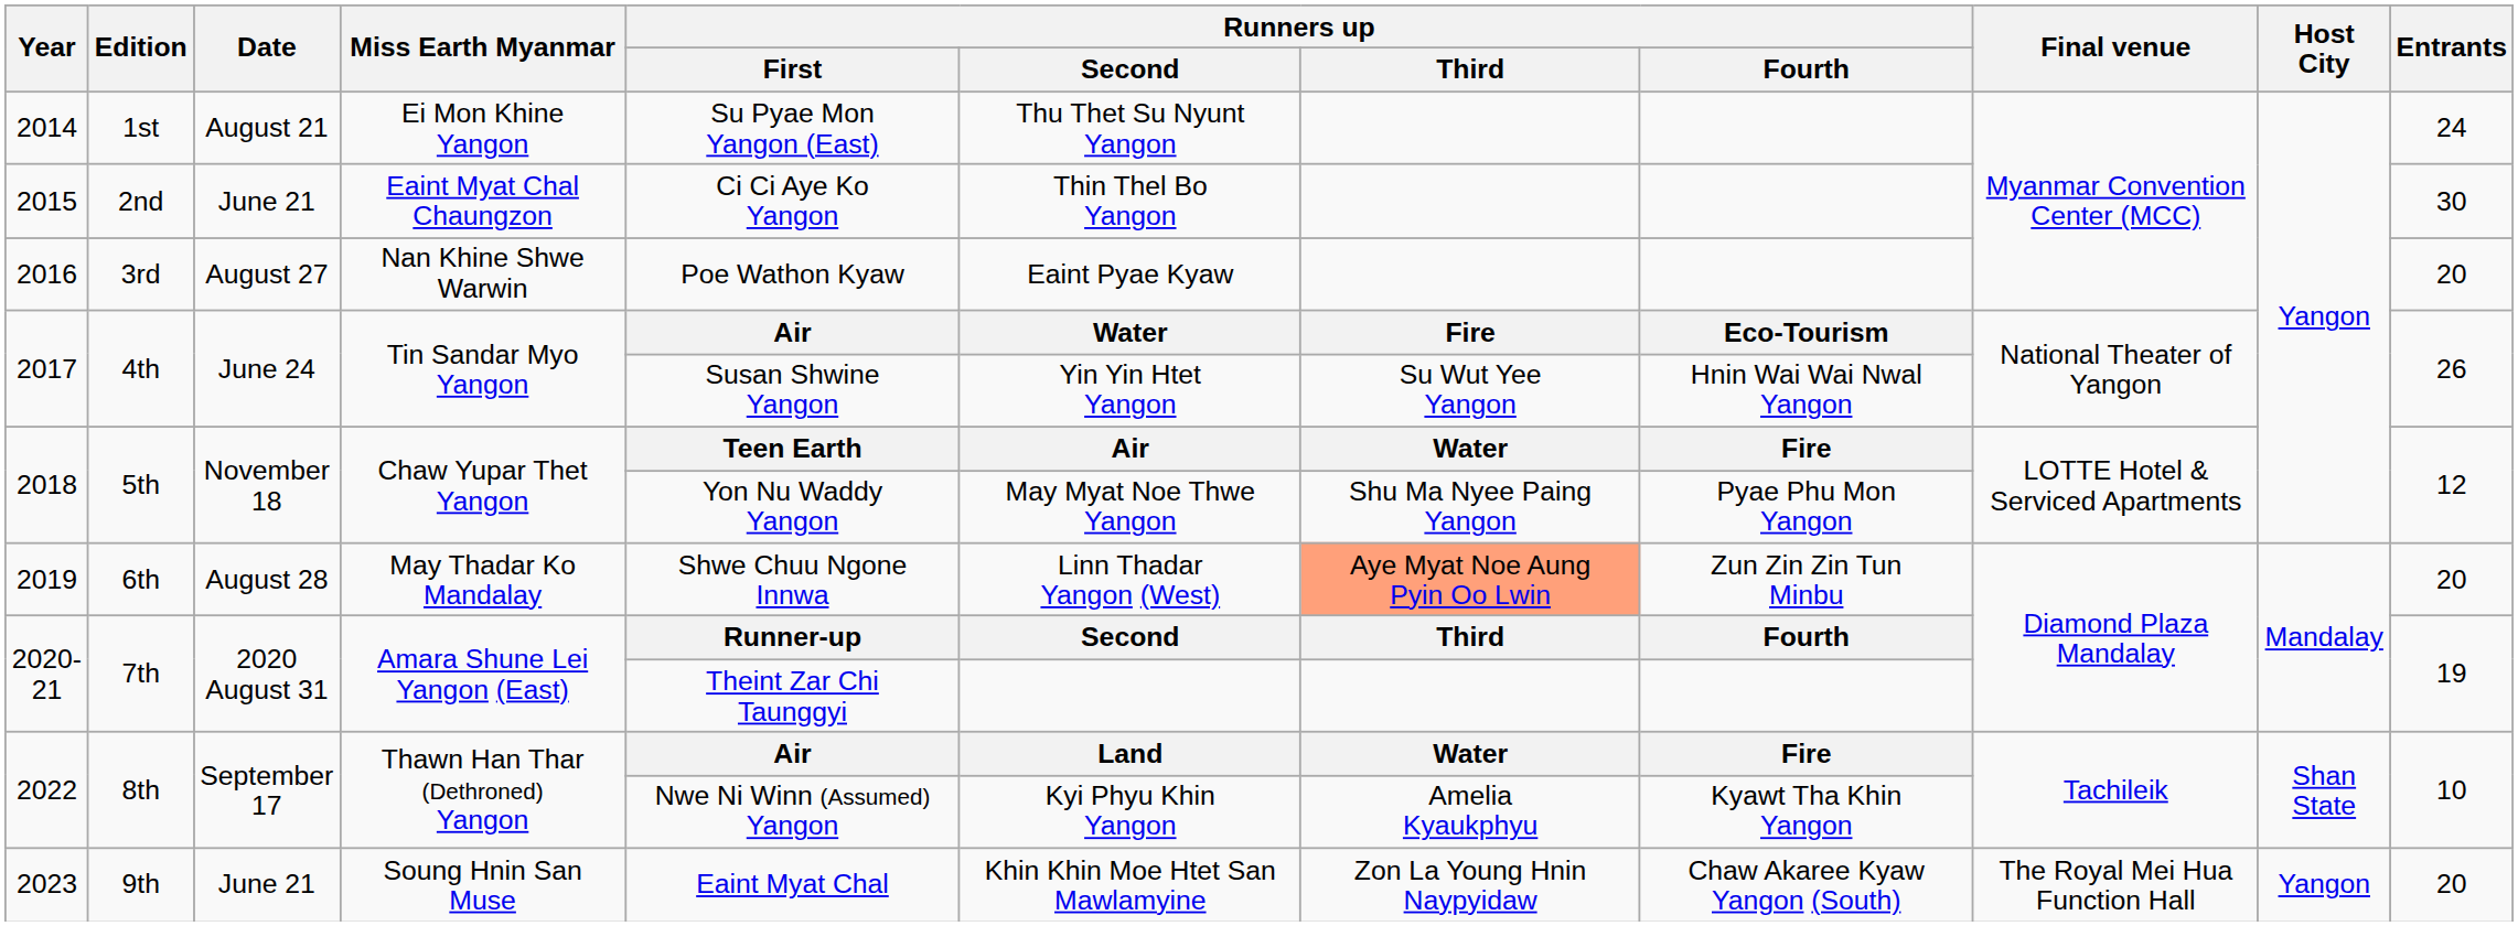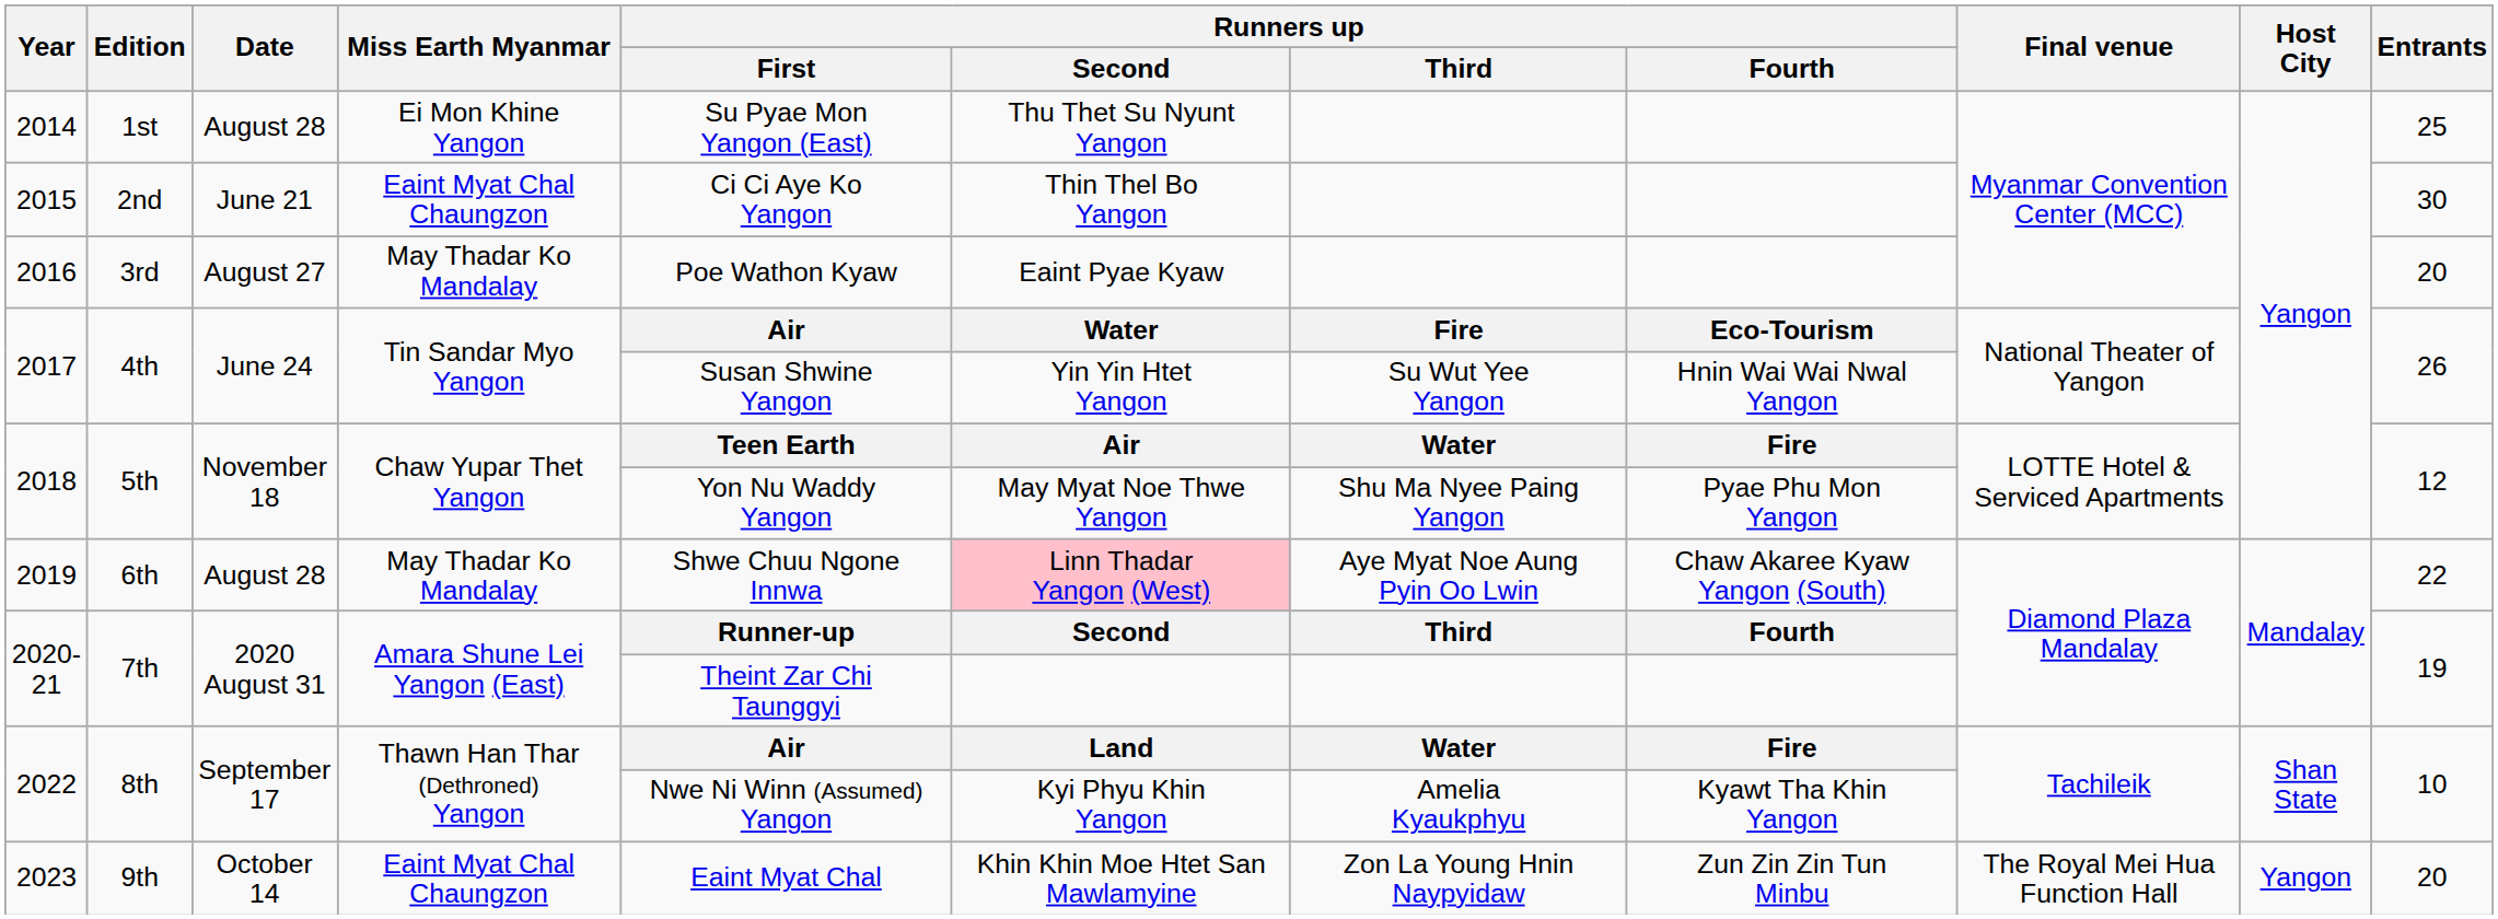2014 | Date: August 21 -> August 28
2014 | Entrants: 24 -> 25
2016 | Miss Earth Myanmar: Nan Khine Shwe Warwin -> May Thadar Ko Mandalay
2019 | Runners up / Second: no background -> pink background
2019 | Runners up / Third: lightsalmon background -> no background
2019 | Runners up / Fourth: Zun Zin Zin Tun Minbu -> Chaw Akaree Kyaw Yangon (South)
2019 | Entrants: 20 -> 22
2023 | Date: June 21 -> October 14
2023 | Miss Earth Myanmar: Soung Hnin San Muse -> Eaint Myat Chal Chaungzon
2023 | Runners up / Fourth: Chaw Akaree Kyaw Yangon (South) -> Zun Zin Zin Tun Minbu
